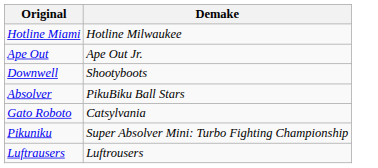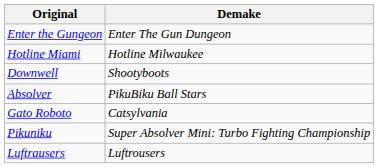+ row: Enter the Gungeon | Enter The Gun Dungeon
- row: Ape Out | Ape Out Jr.
